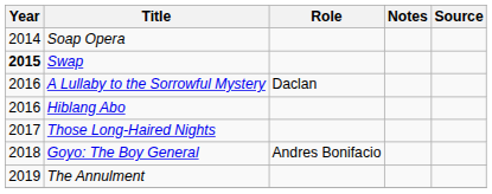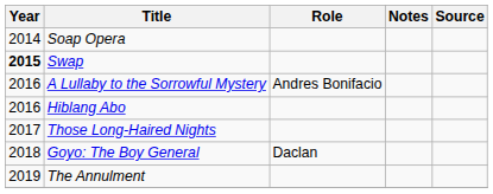A Lullaby to the Sorrowful Mystery | Role: Daclan -> Andres Bonifacio
Goyo: The Boy General | Role: Andres Bonifacio -> Daclan
